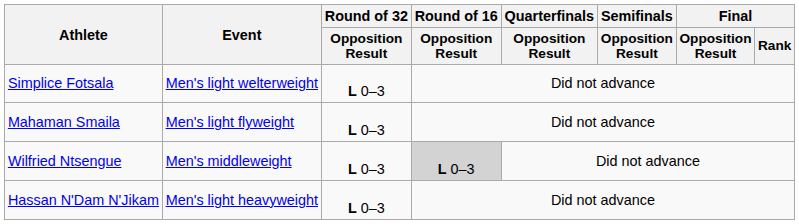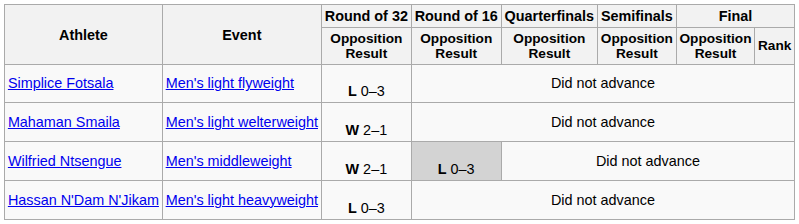Simplice Fotsala | Event: Men's light welterweight -> Men's light flyweight
Mahaman Smaila | Event: Men's light flyweight -> Men's light welterweight
Mahaman Smaila | Round of 32 / Opposition Result: L 0–3 -> W 2–1
Wilfried Ntsengue | Round of 32 / Opposition Result: L 0–3 -> W 2–1
